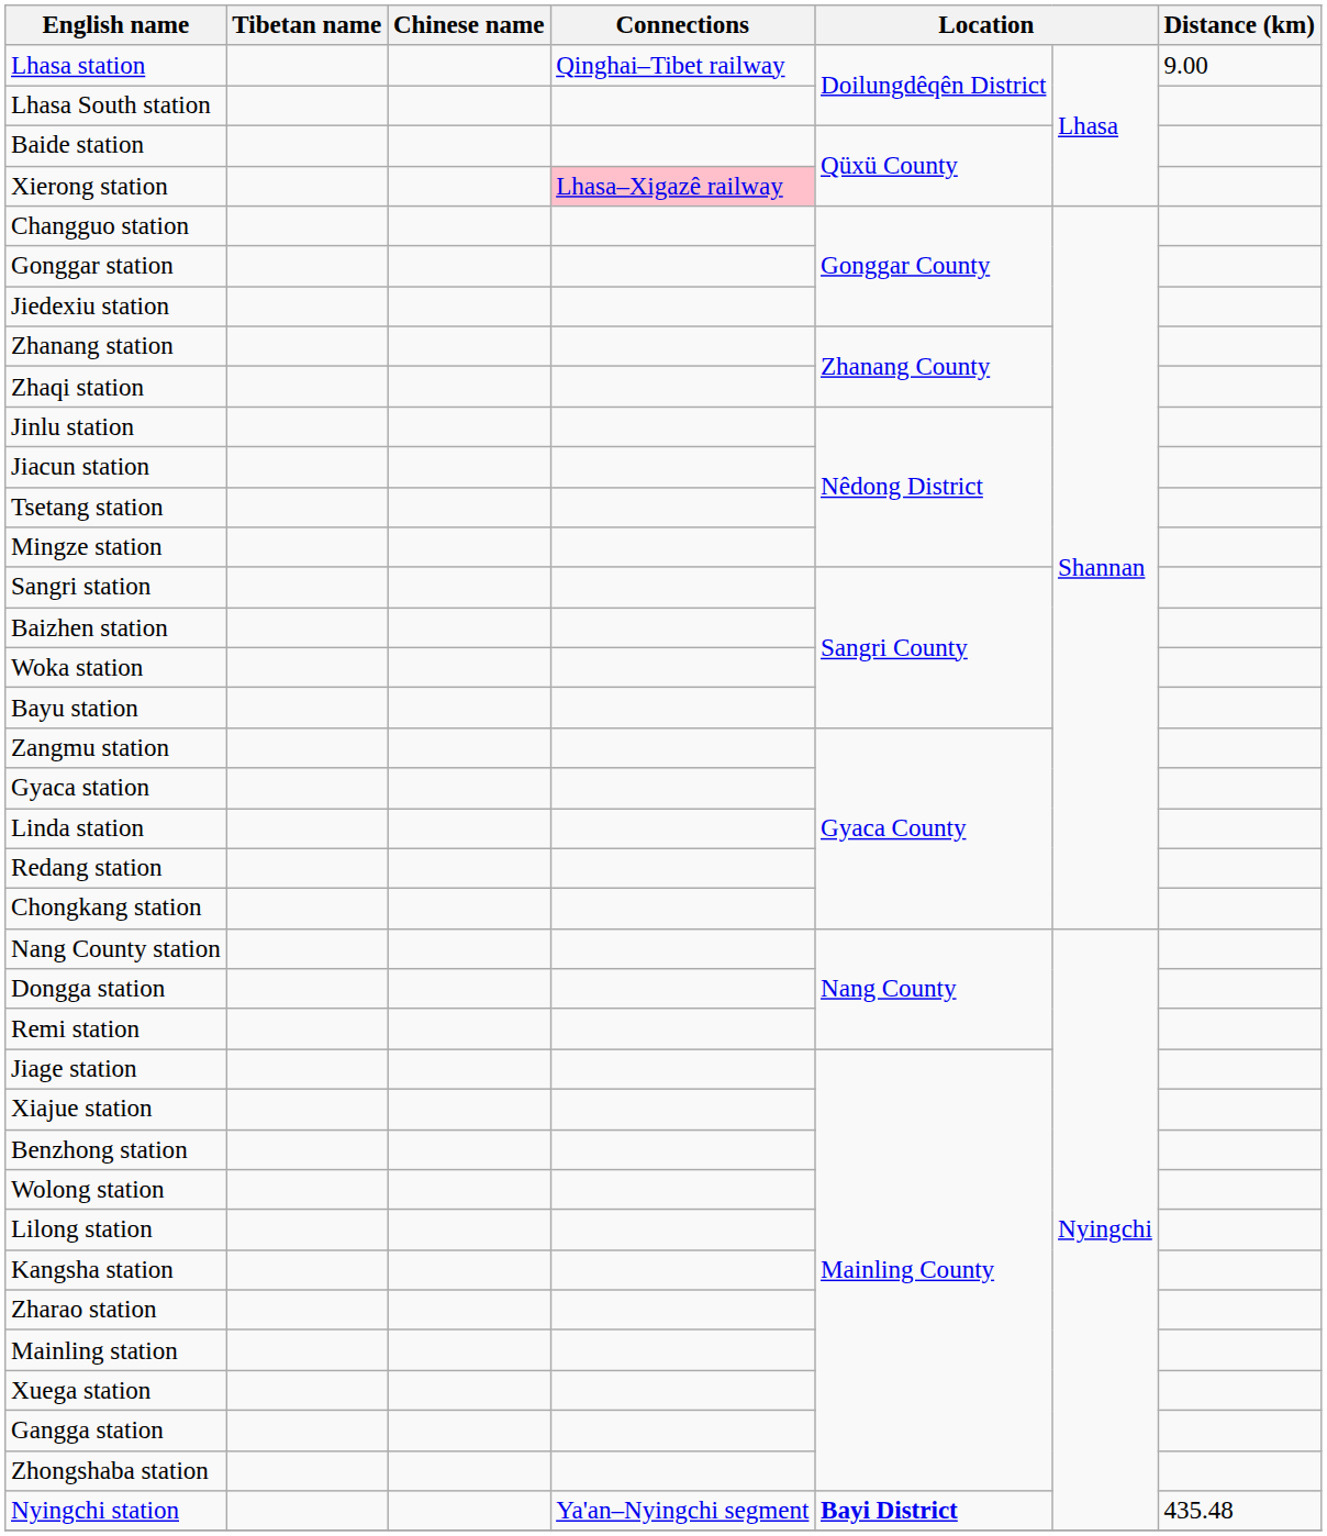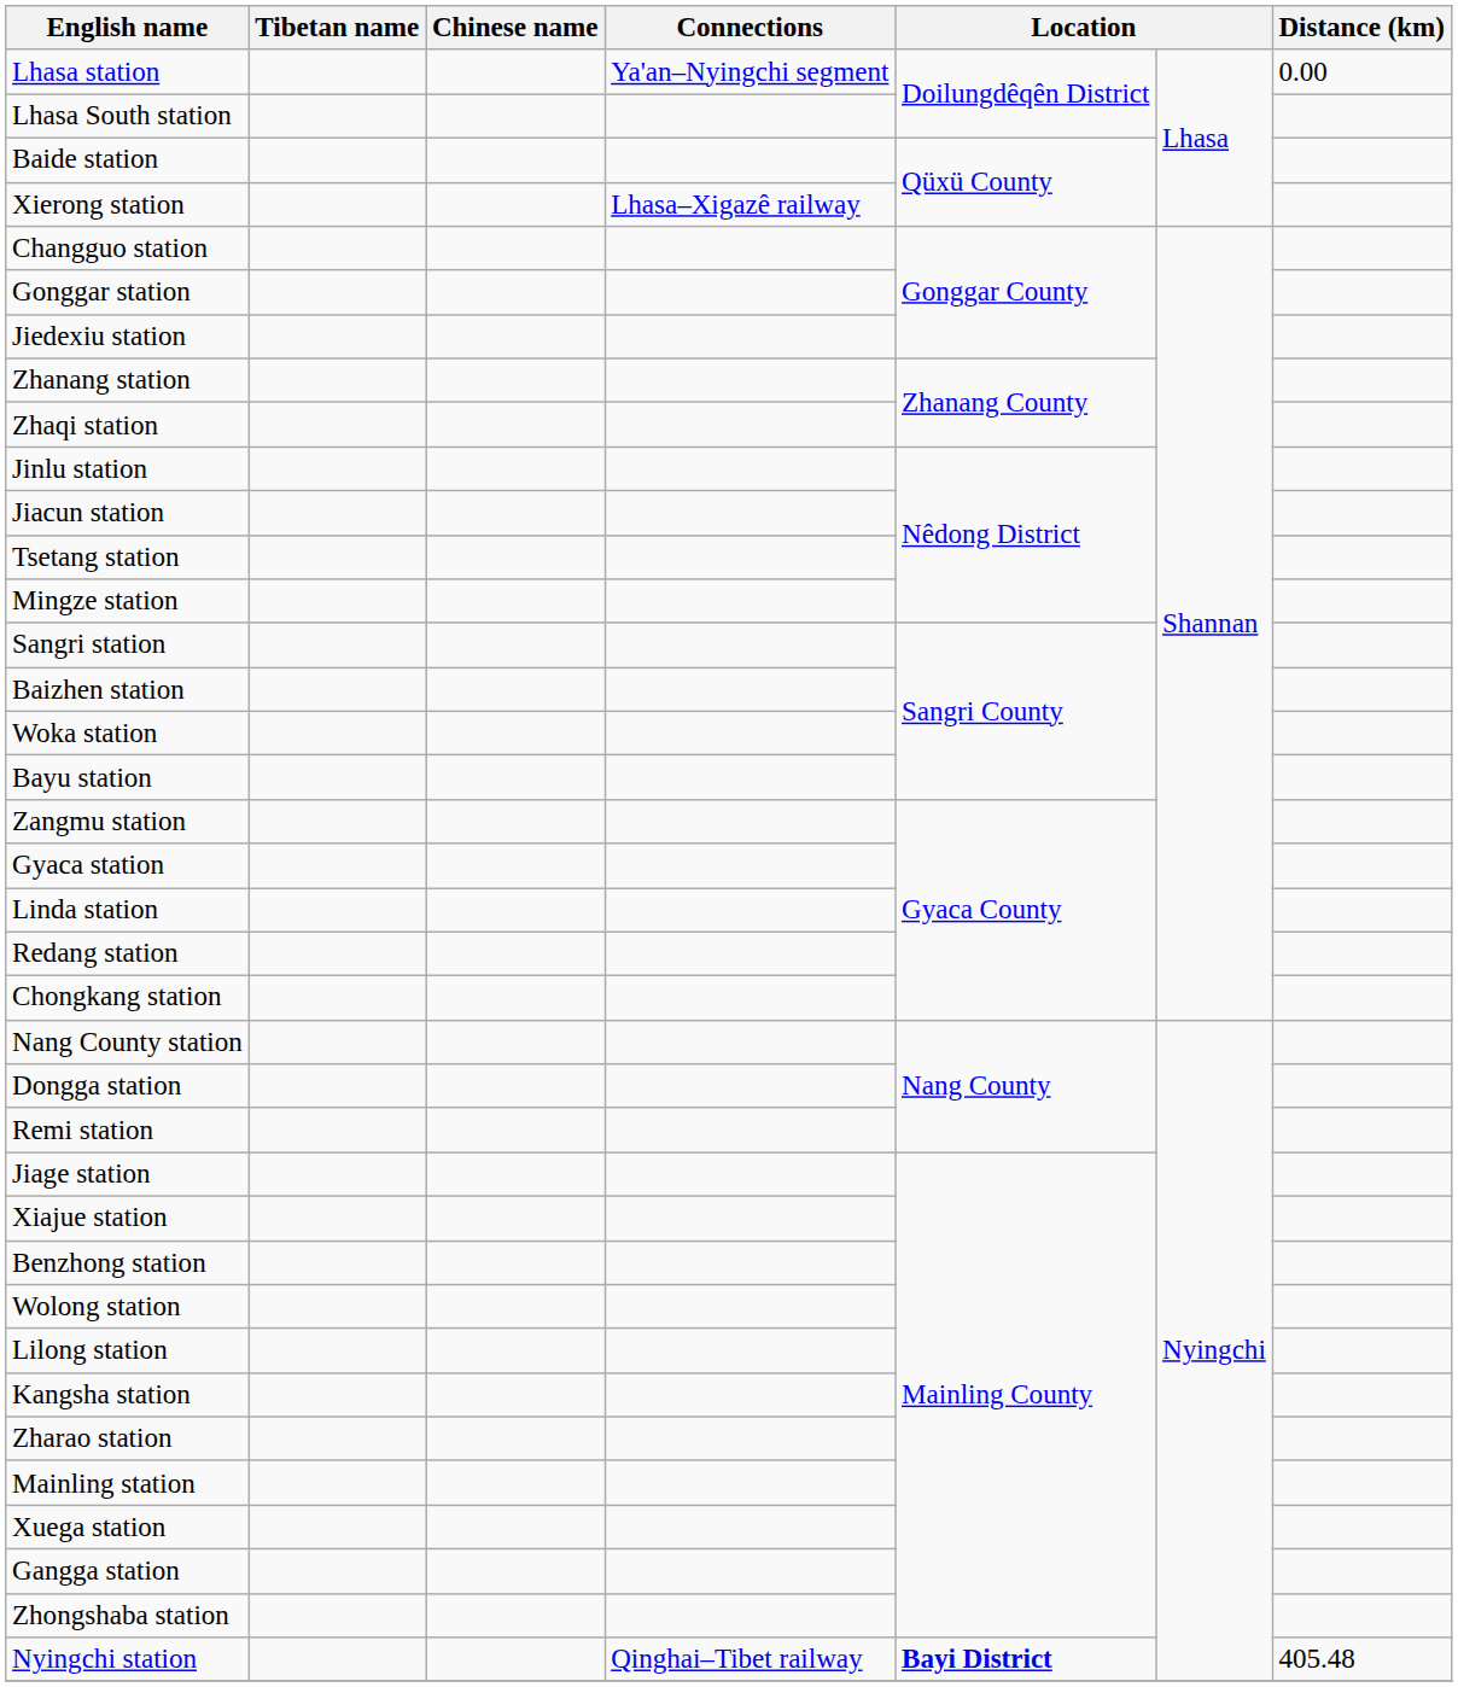Lhasa station | Connections: Qinghai–Tibet railway -> Ya'an–Nyingchi segment
Lhasa station | Distance (km): 9.00 -> 0.00
Xierong station | Connections: pink background -> no background
Nyingchi station | Connections: Ya'an–Nyingchi segment -> Qinghai–Tibet railway
Nyingchi station | Distance (km): 435.48 -> 405.48
